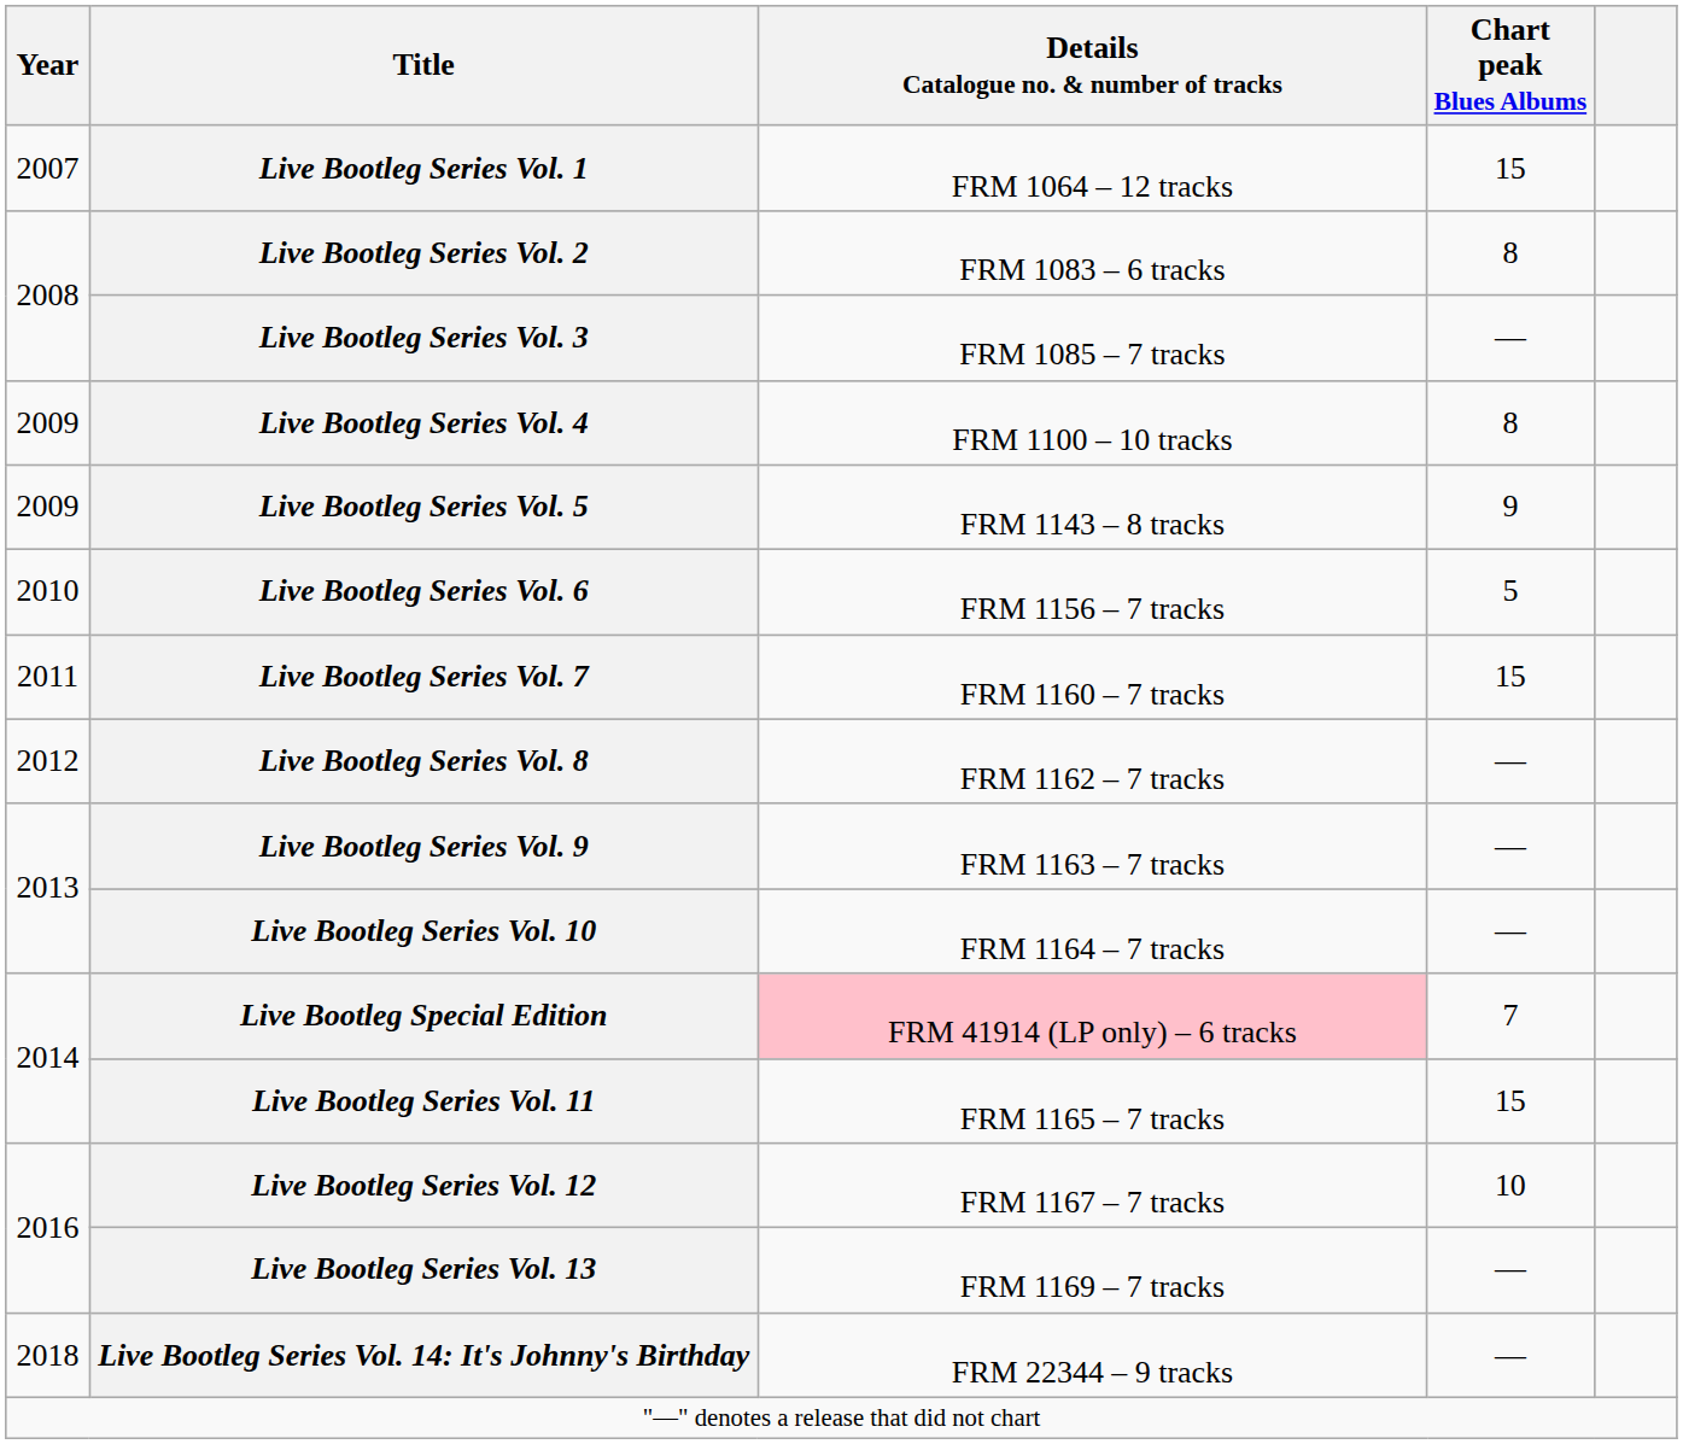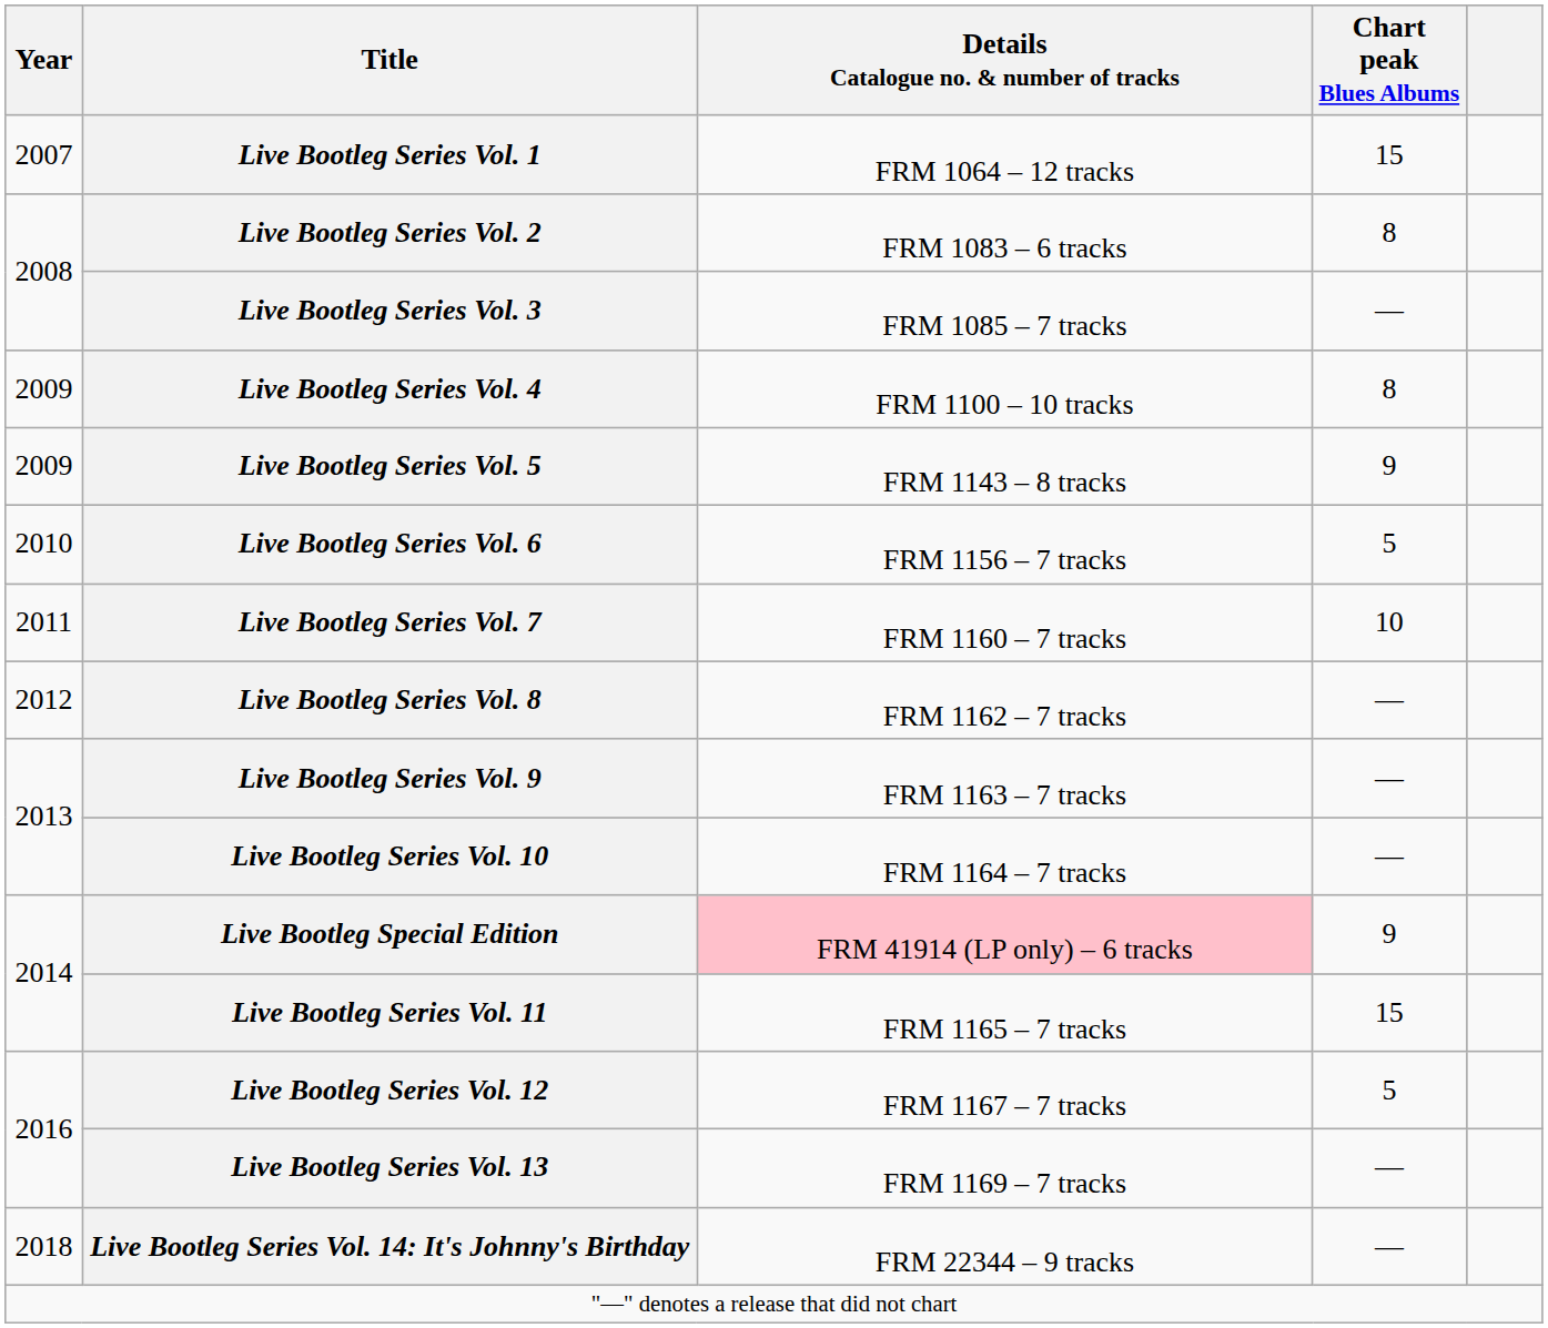Live Bootleg Series Vol. 7 | Chart peak Blues Albums: 15 -> 10
Live Bootleg Special Edition | Chart peak Blues Albums: 7 -> 9
Live Bootleg Series Vol. 12 | Chart peak Blues Albums: 10 -> 5
